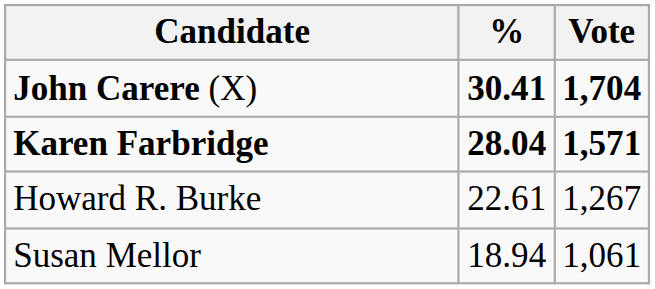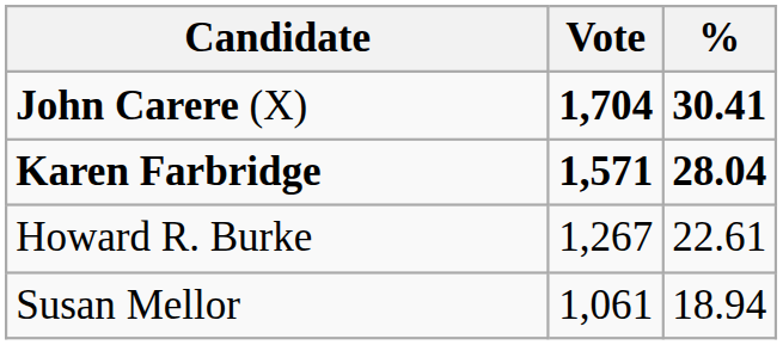columns swapped: Vote <-> %
